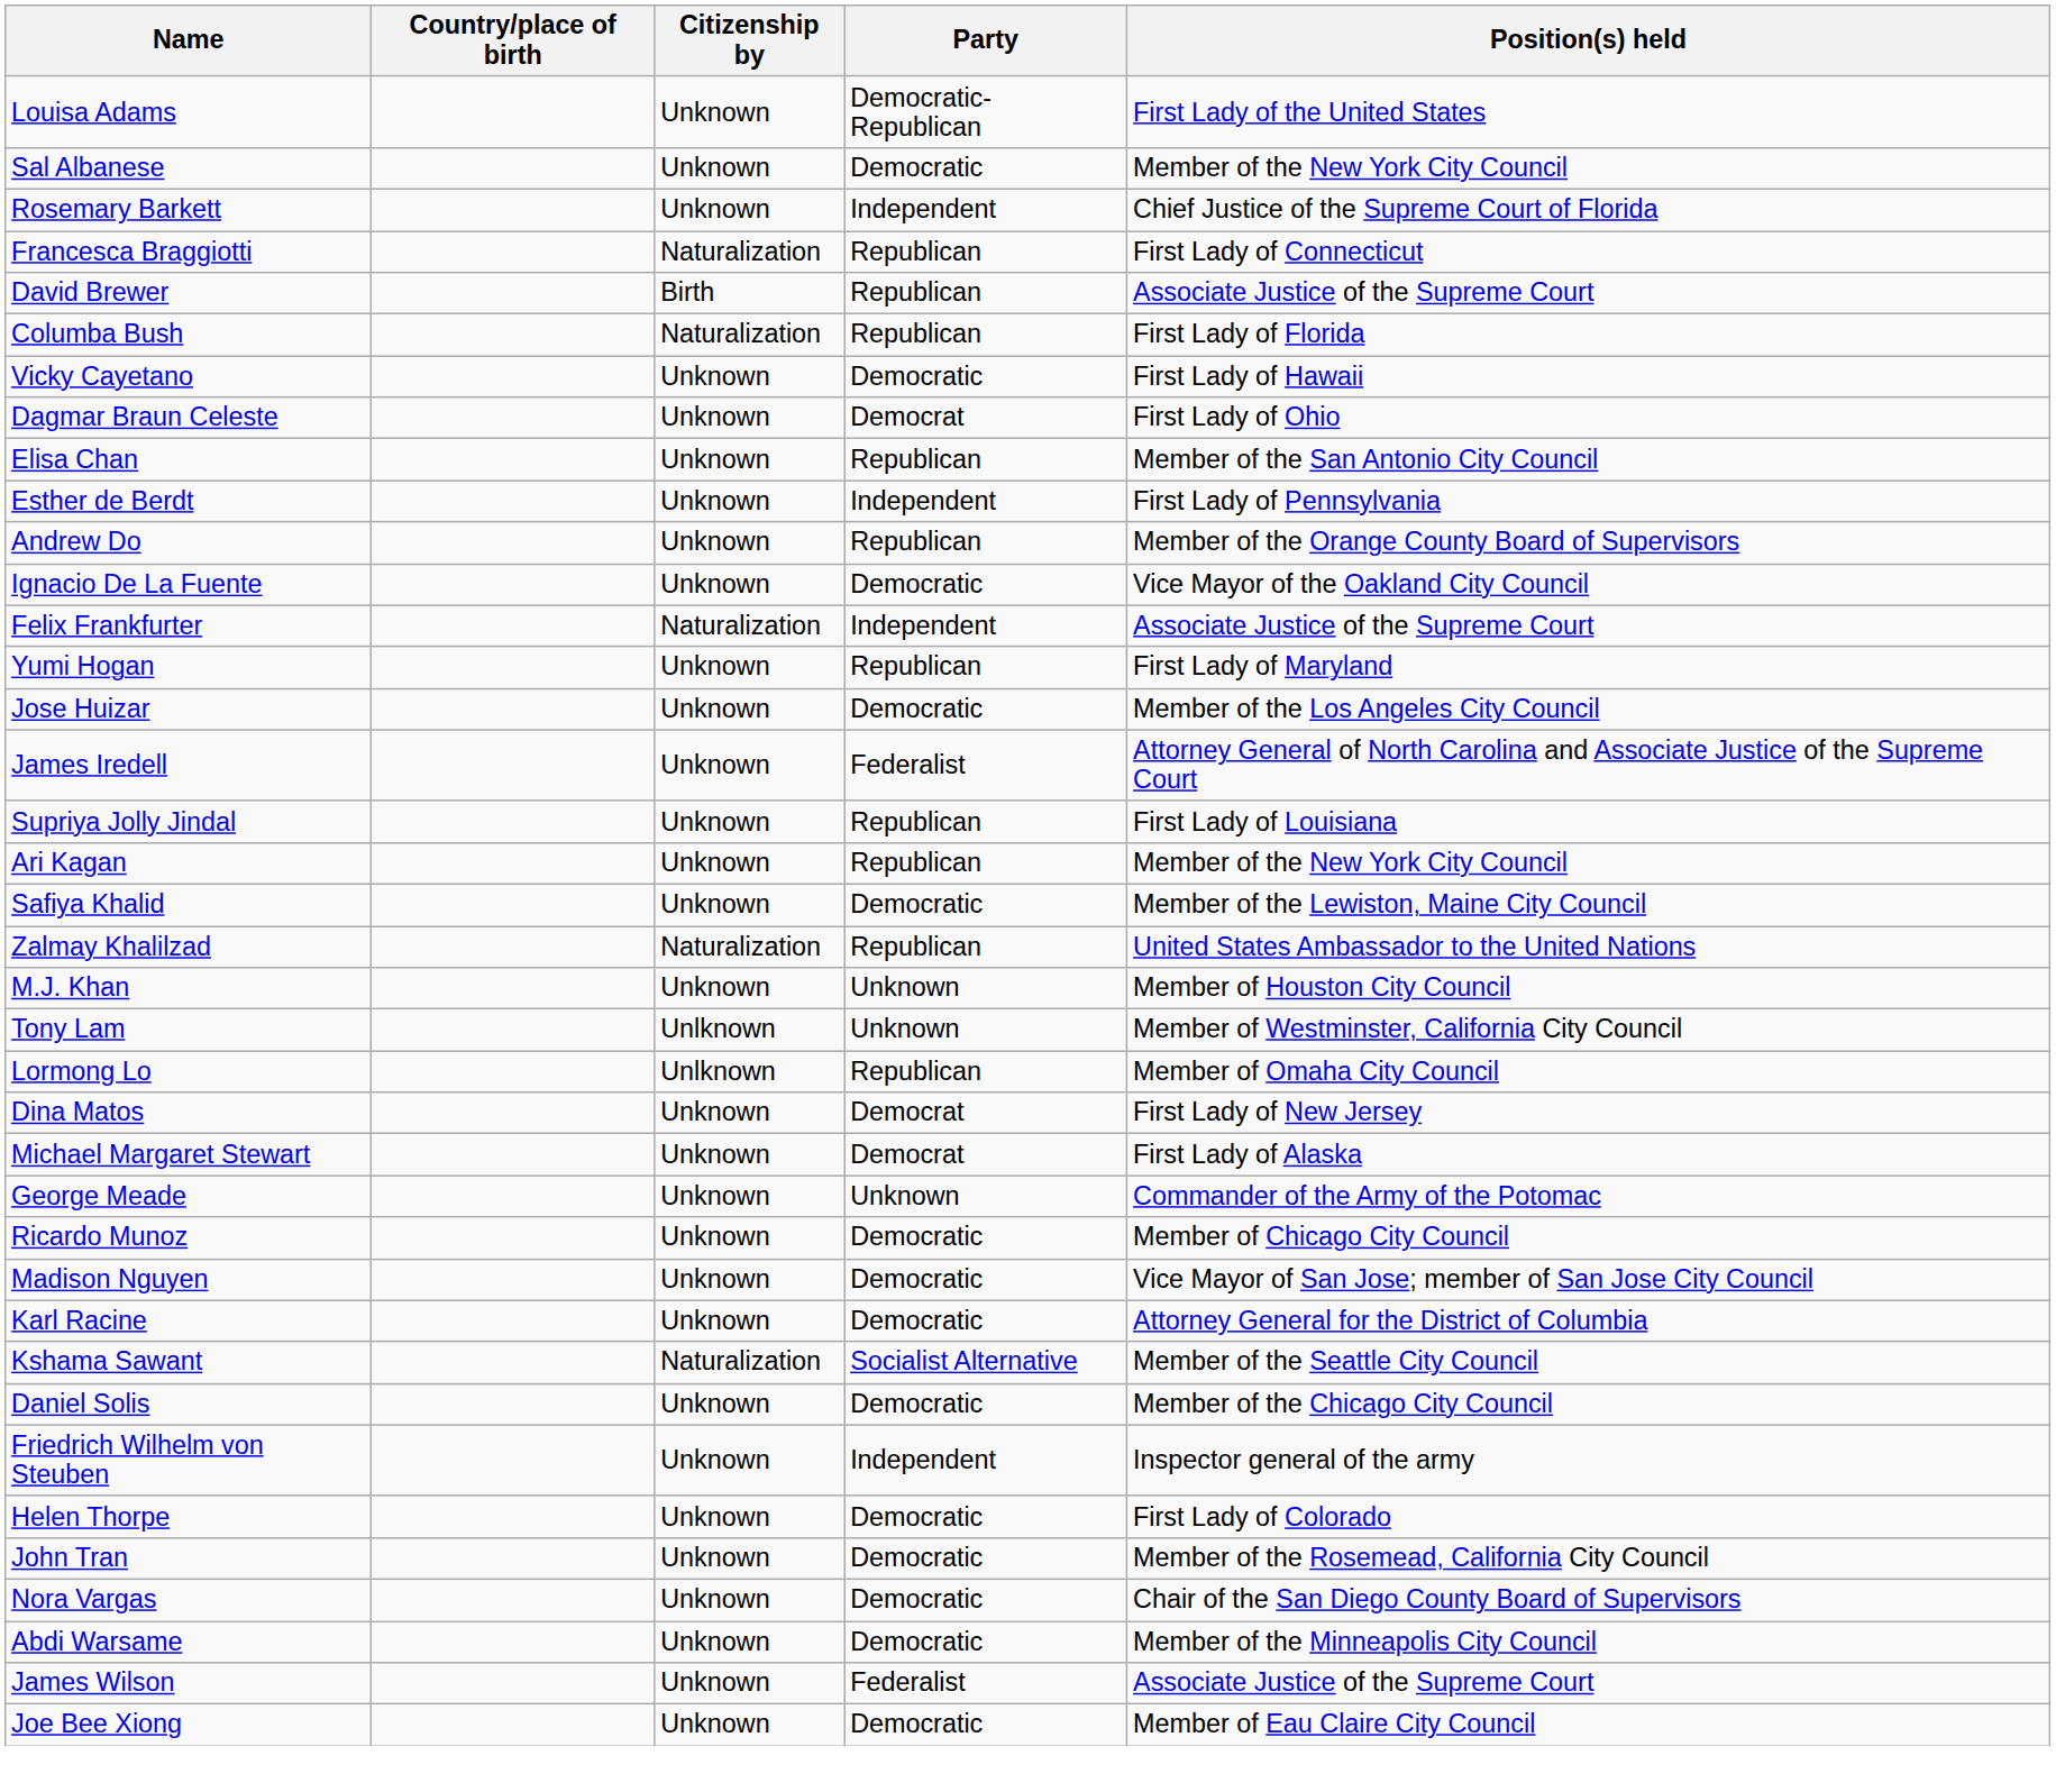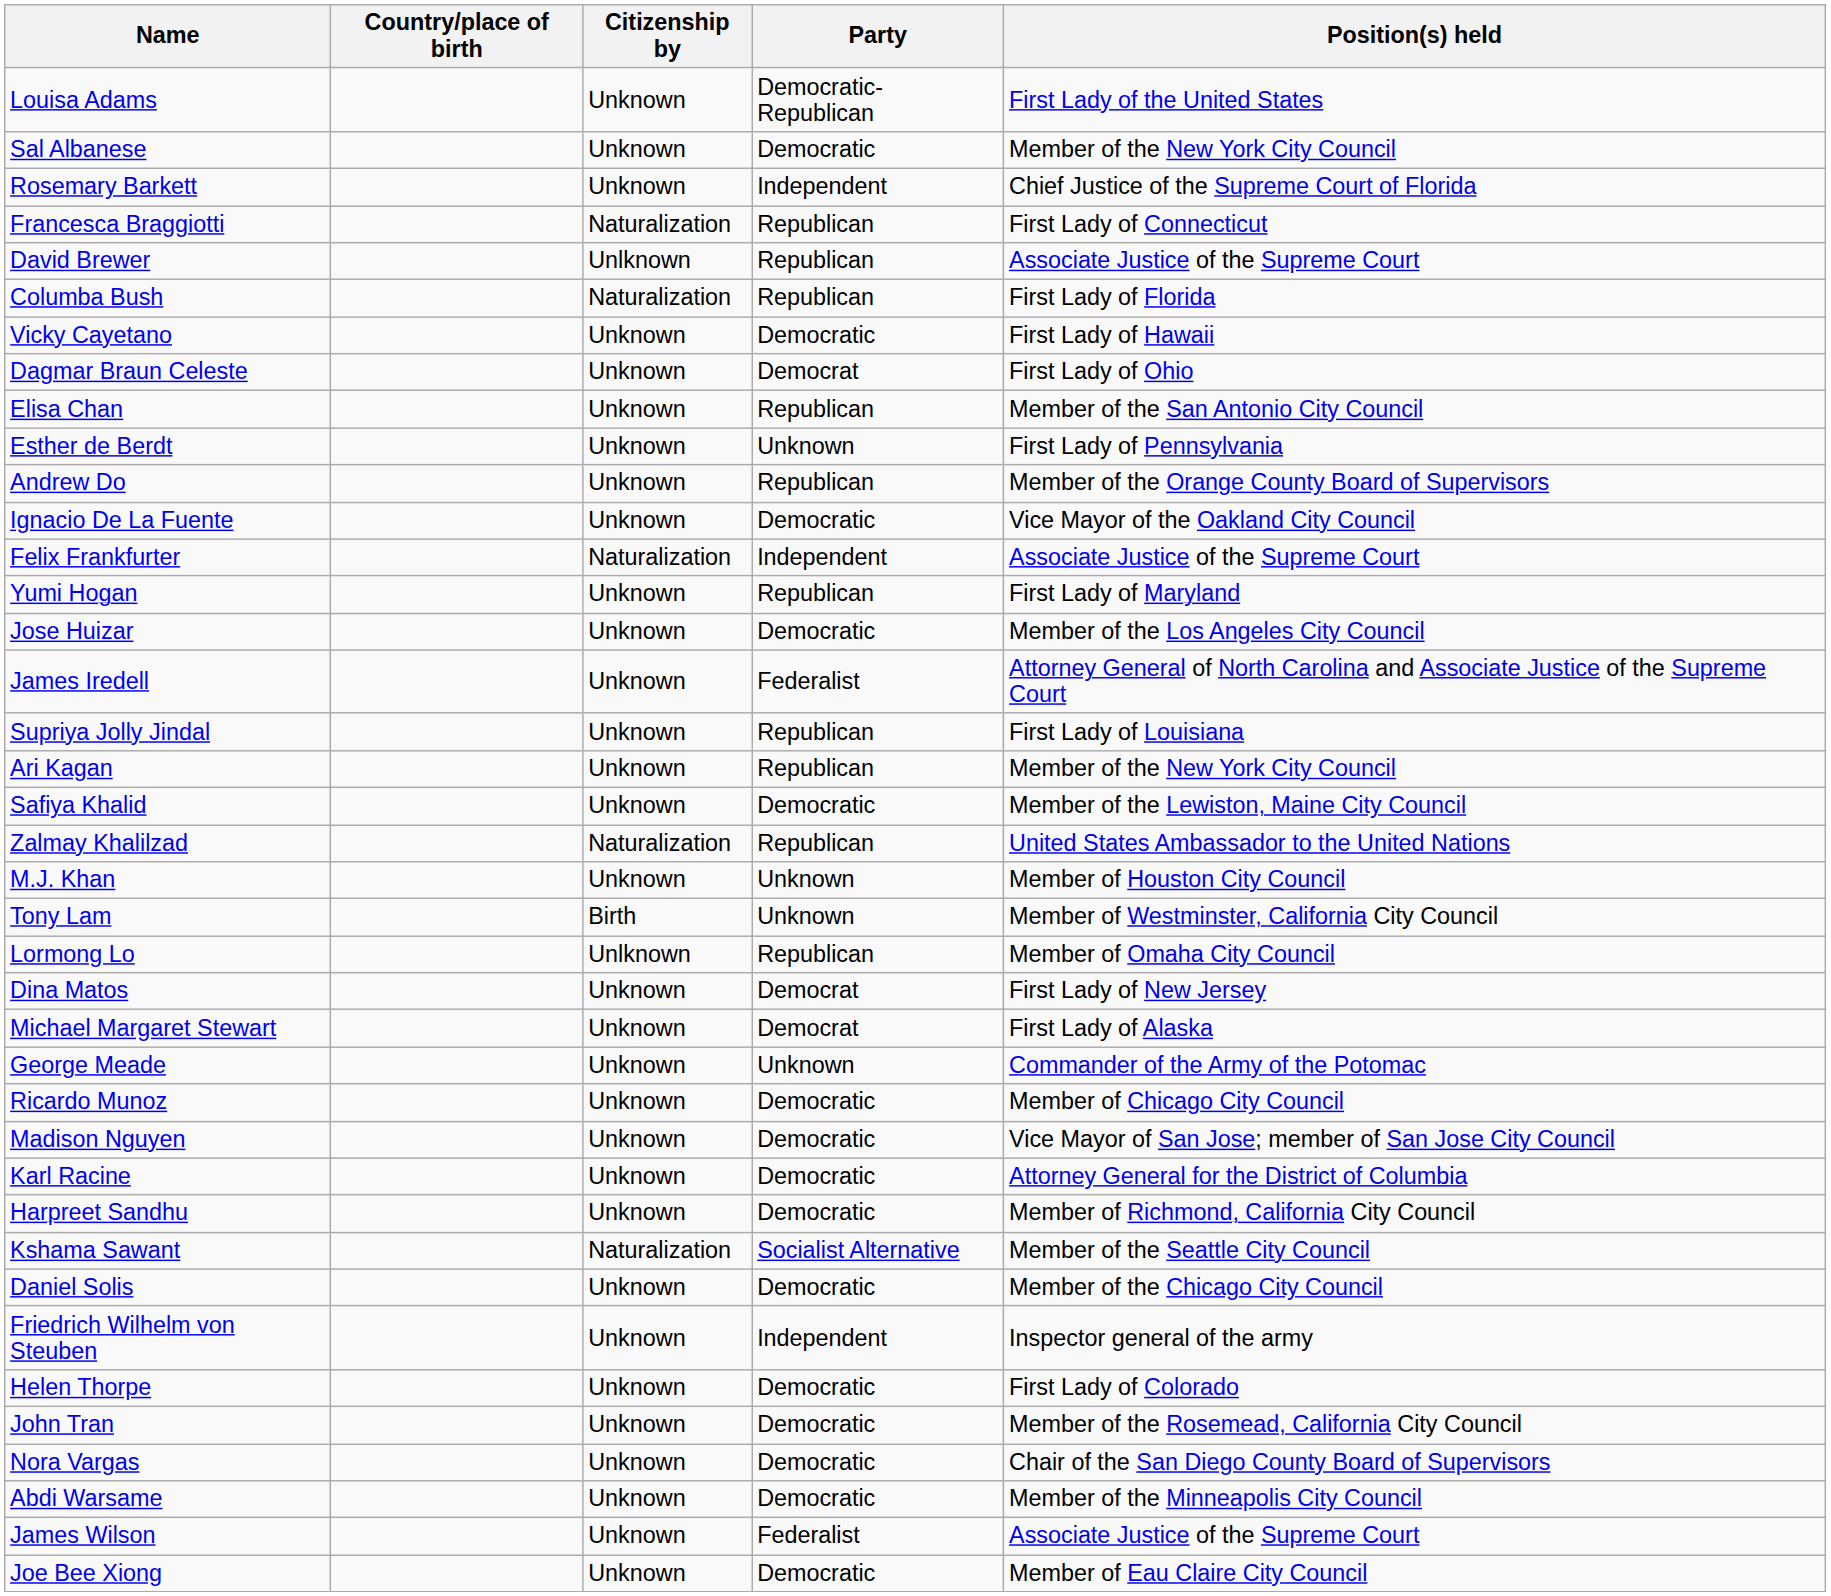David Brewer | Citizenship by: Birth -> Unlknown
Esther de Berdt | Party: Independent -> Unknown
Tony Lam | Citizenship by: Unlknown -> Birth
+ row: Harpreet Sandhu | Unknown | Democratic | Member of Richmond, California City Council
